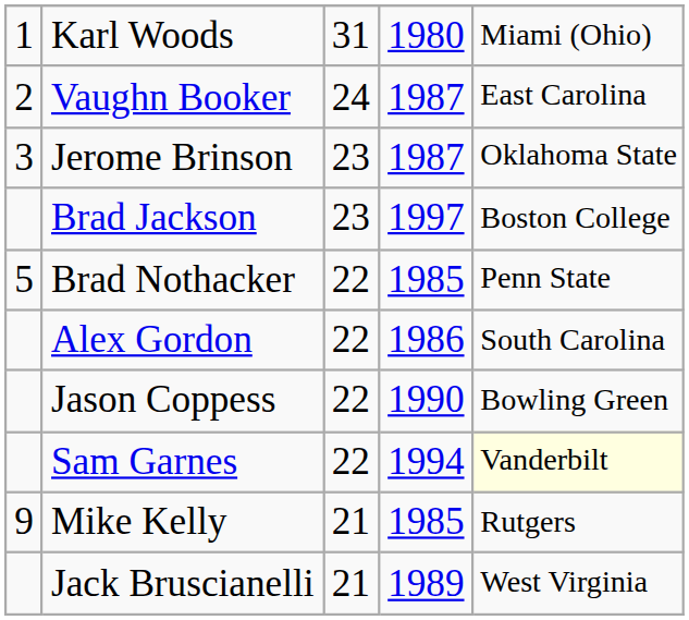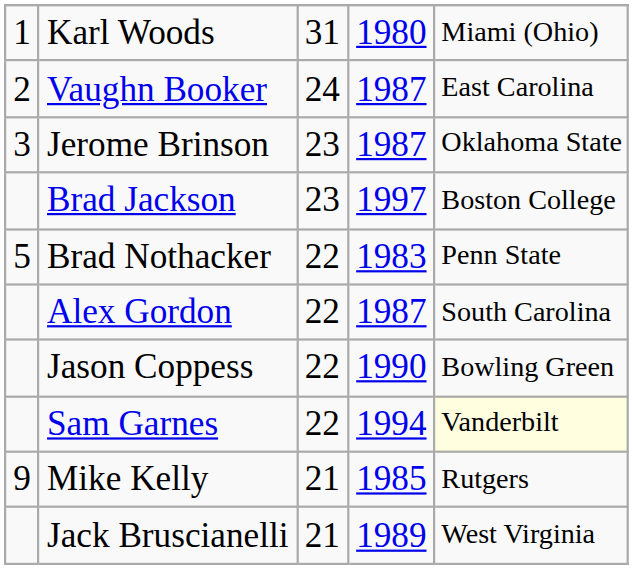Brad Nothacker | column 4: 1985 -> 1983
Alex Gordon | column 4: 1986 -> 1987
